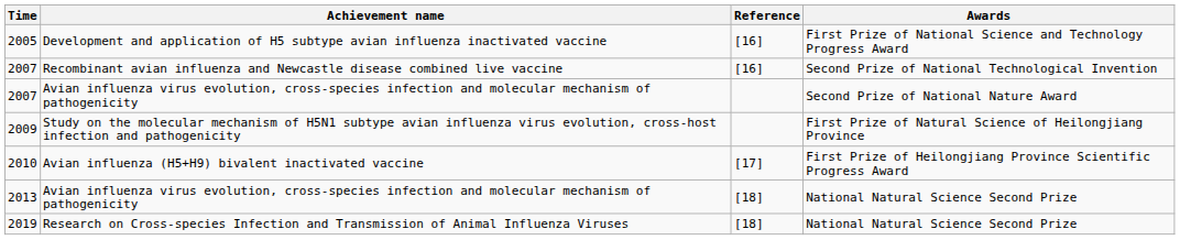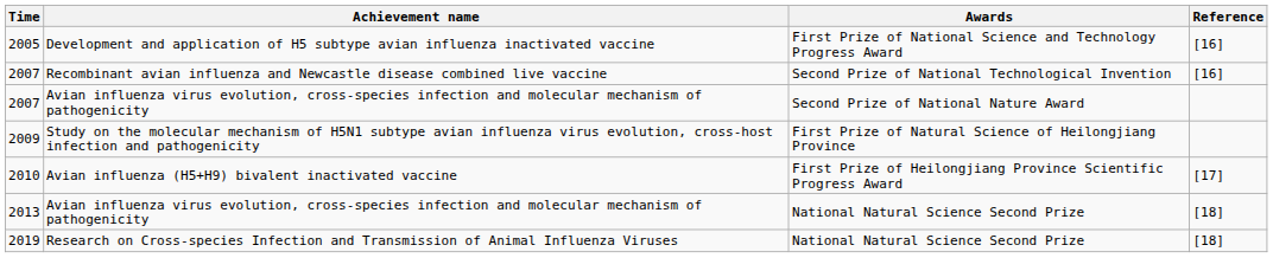columns swapped: Awards <-> Reference
